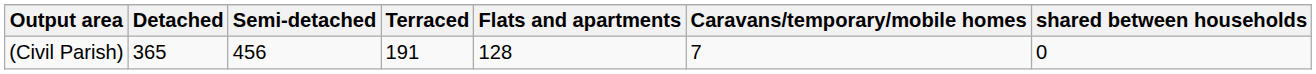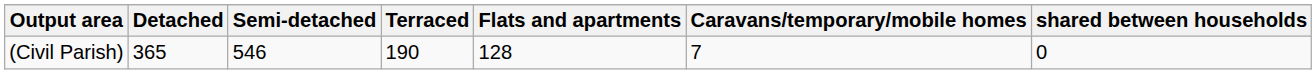(Civil Parish) | Semi-detached: 456 -> 546
(Civil Parish) | Terraced: 191 -> 190
